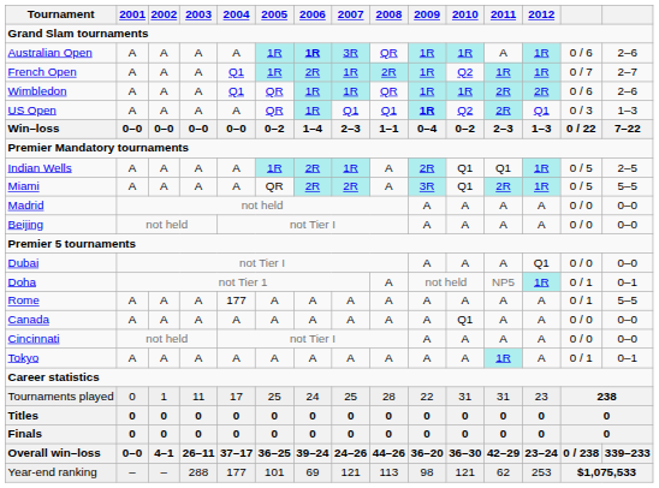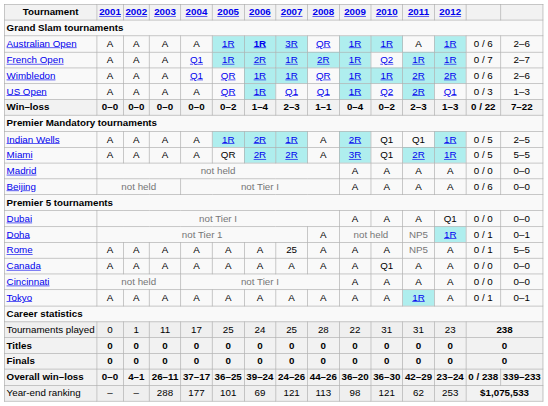US Open | 2009: bold -> normal
Beijing | column 14: 0 / 0 -> 0 / 6
Rome | 2004: 177 -> A
Rome | 2007: A -> 25
Rome | 2011: A -> NP5
